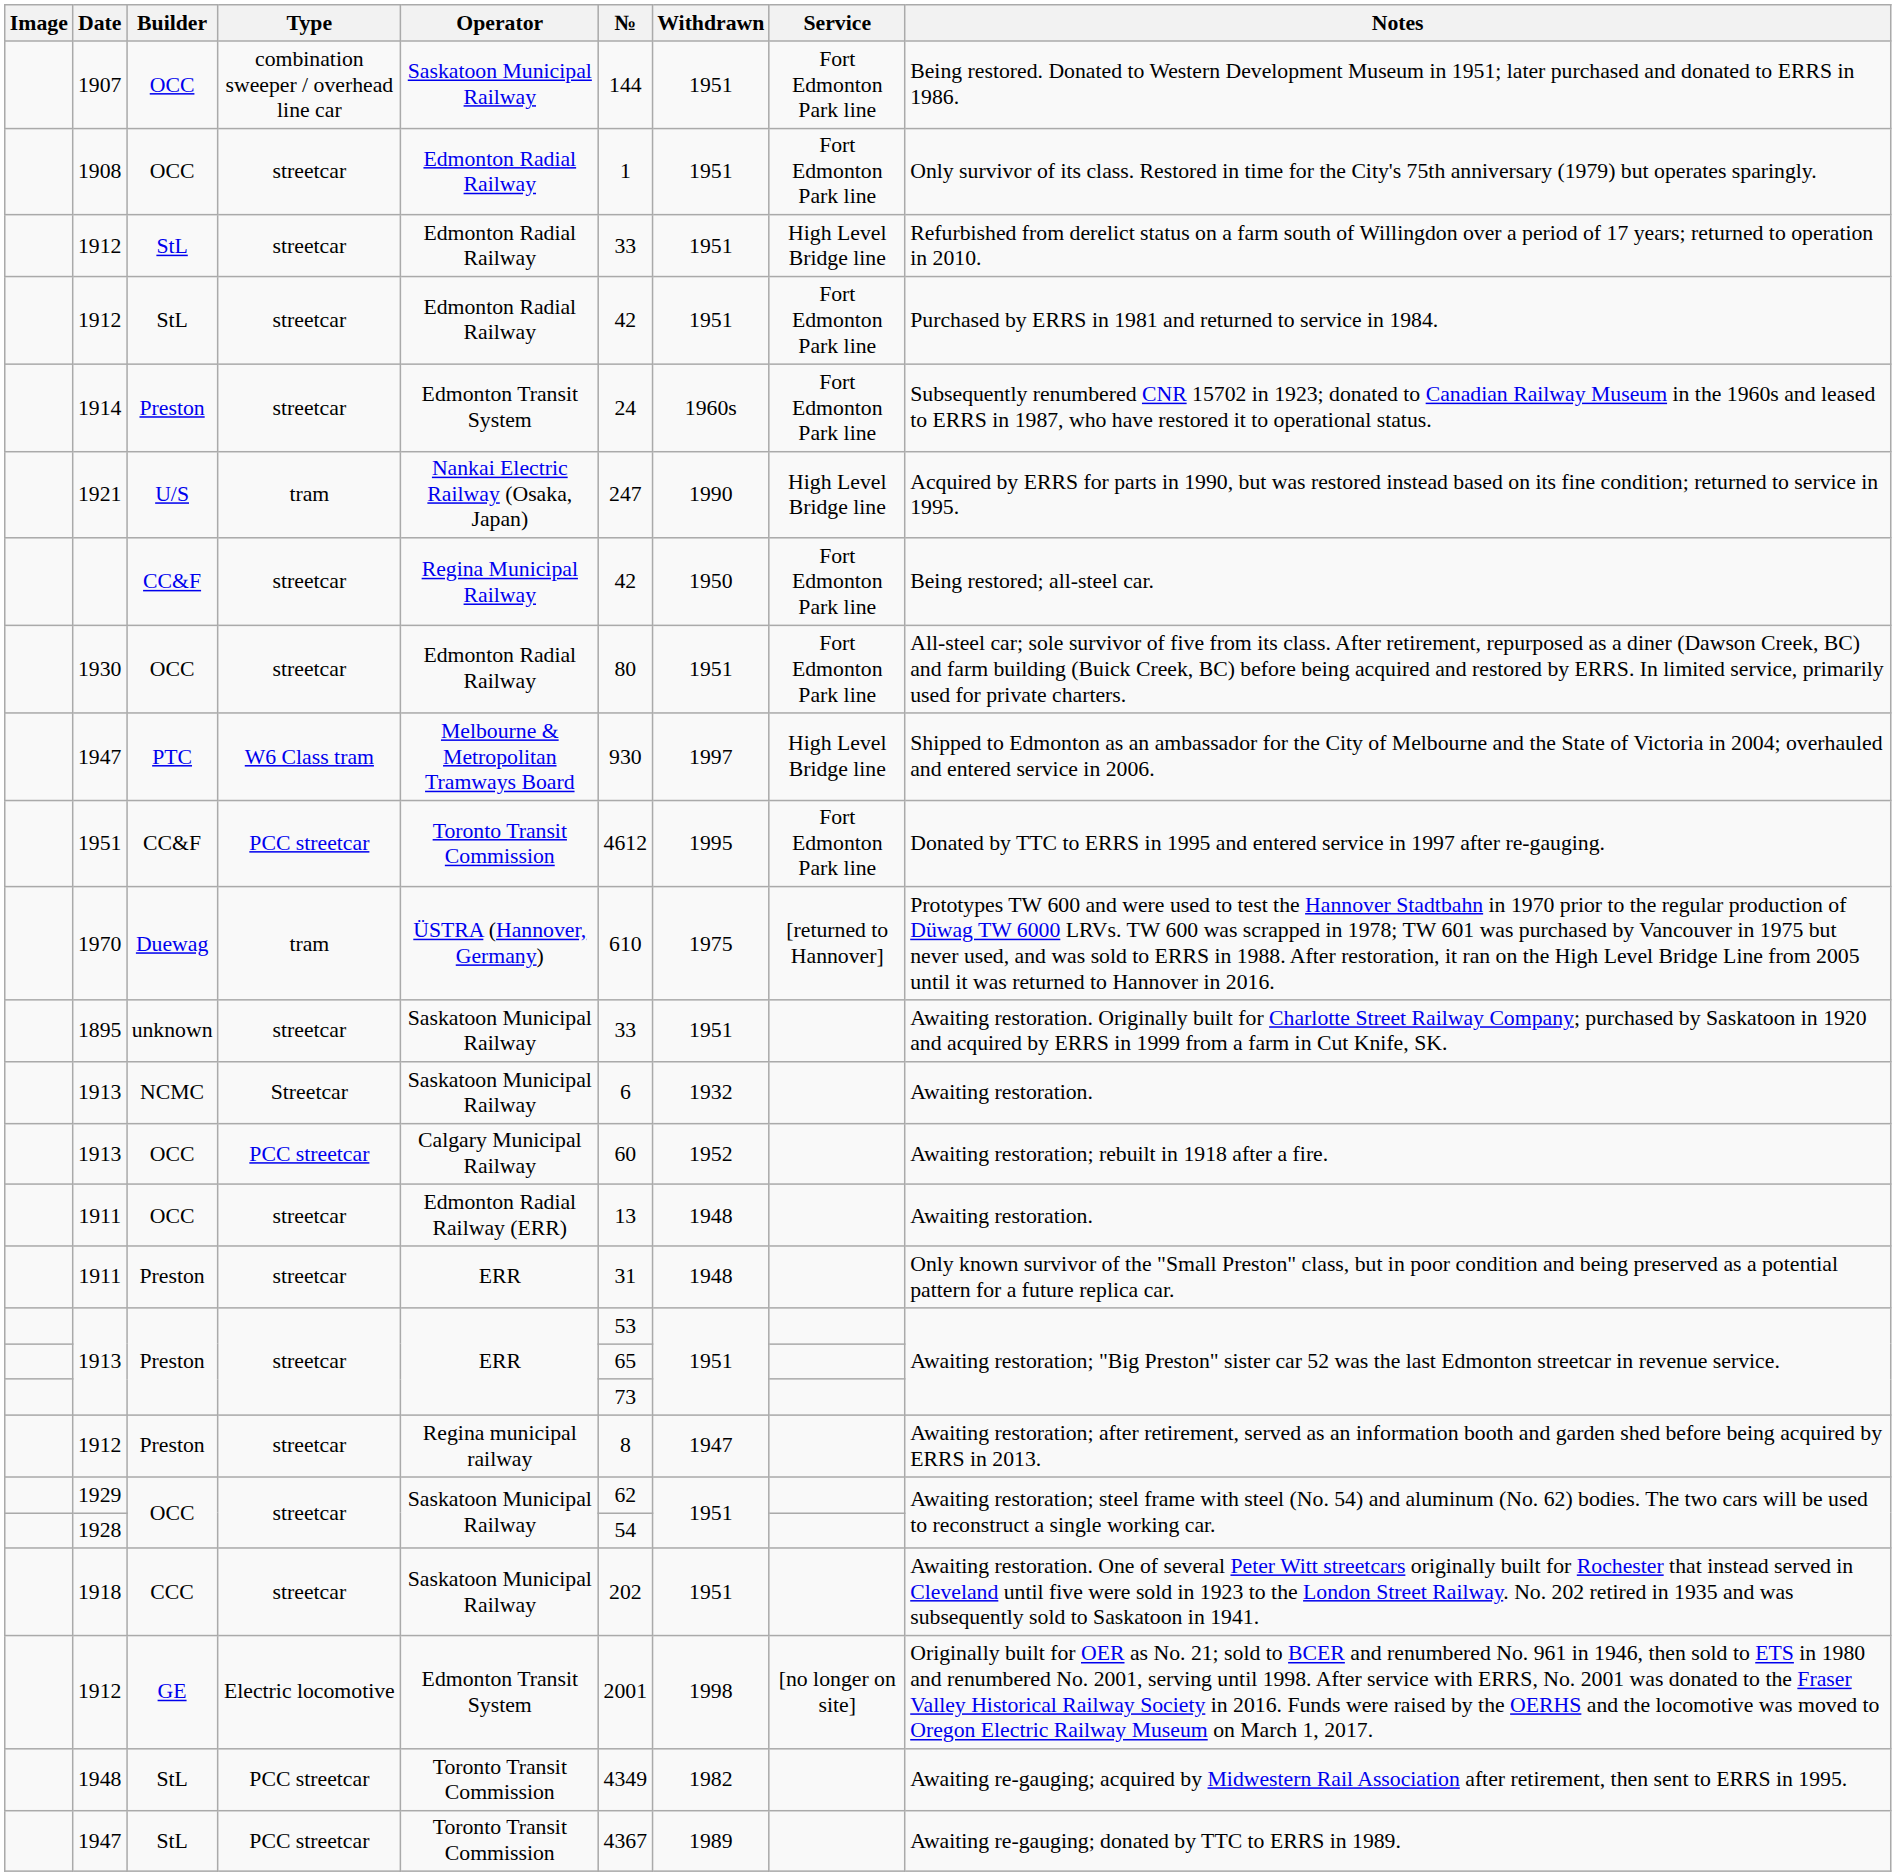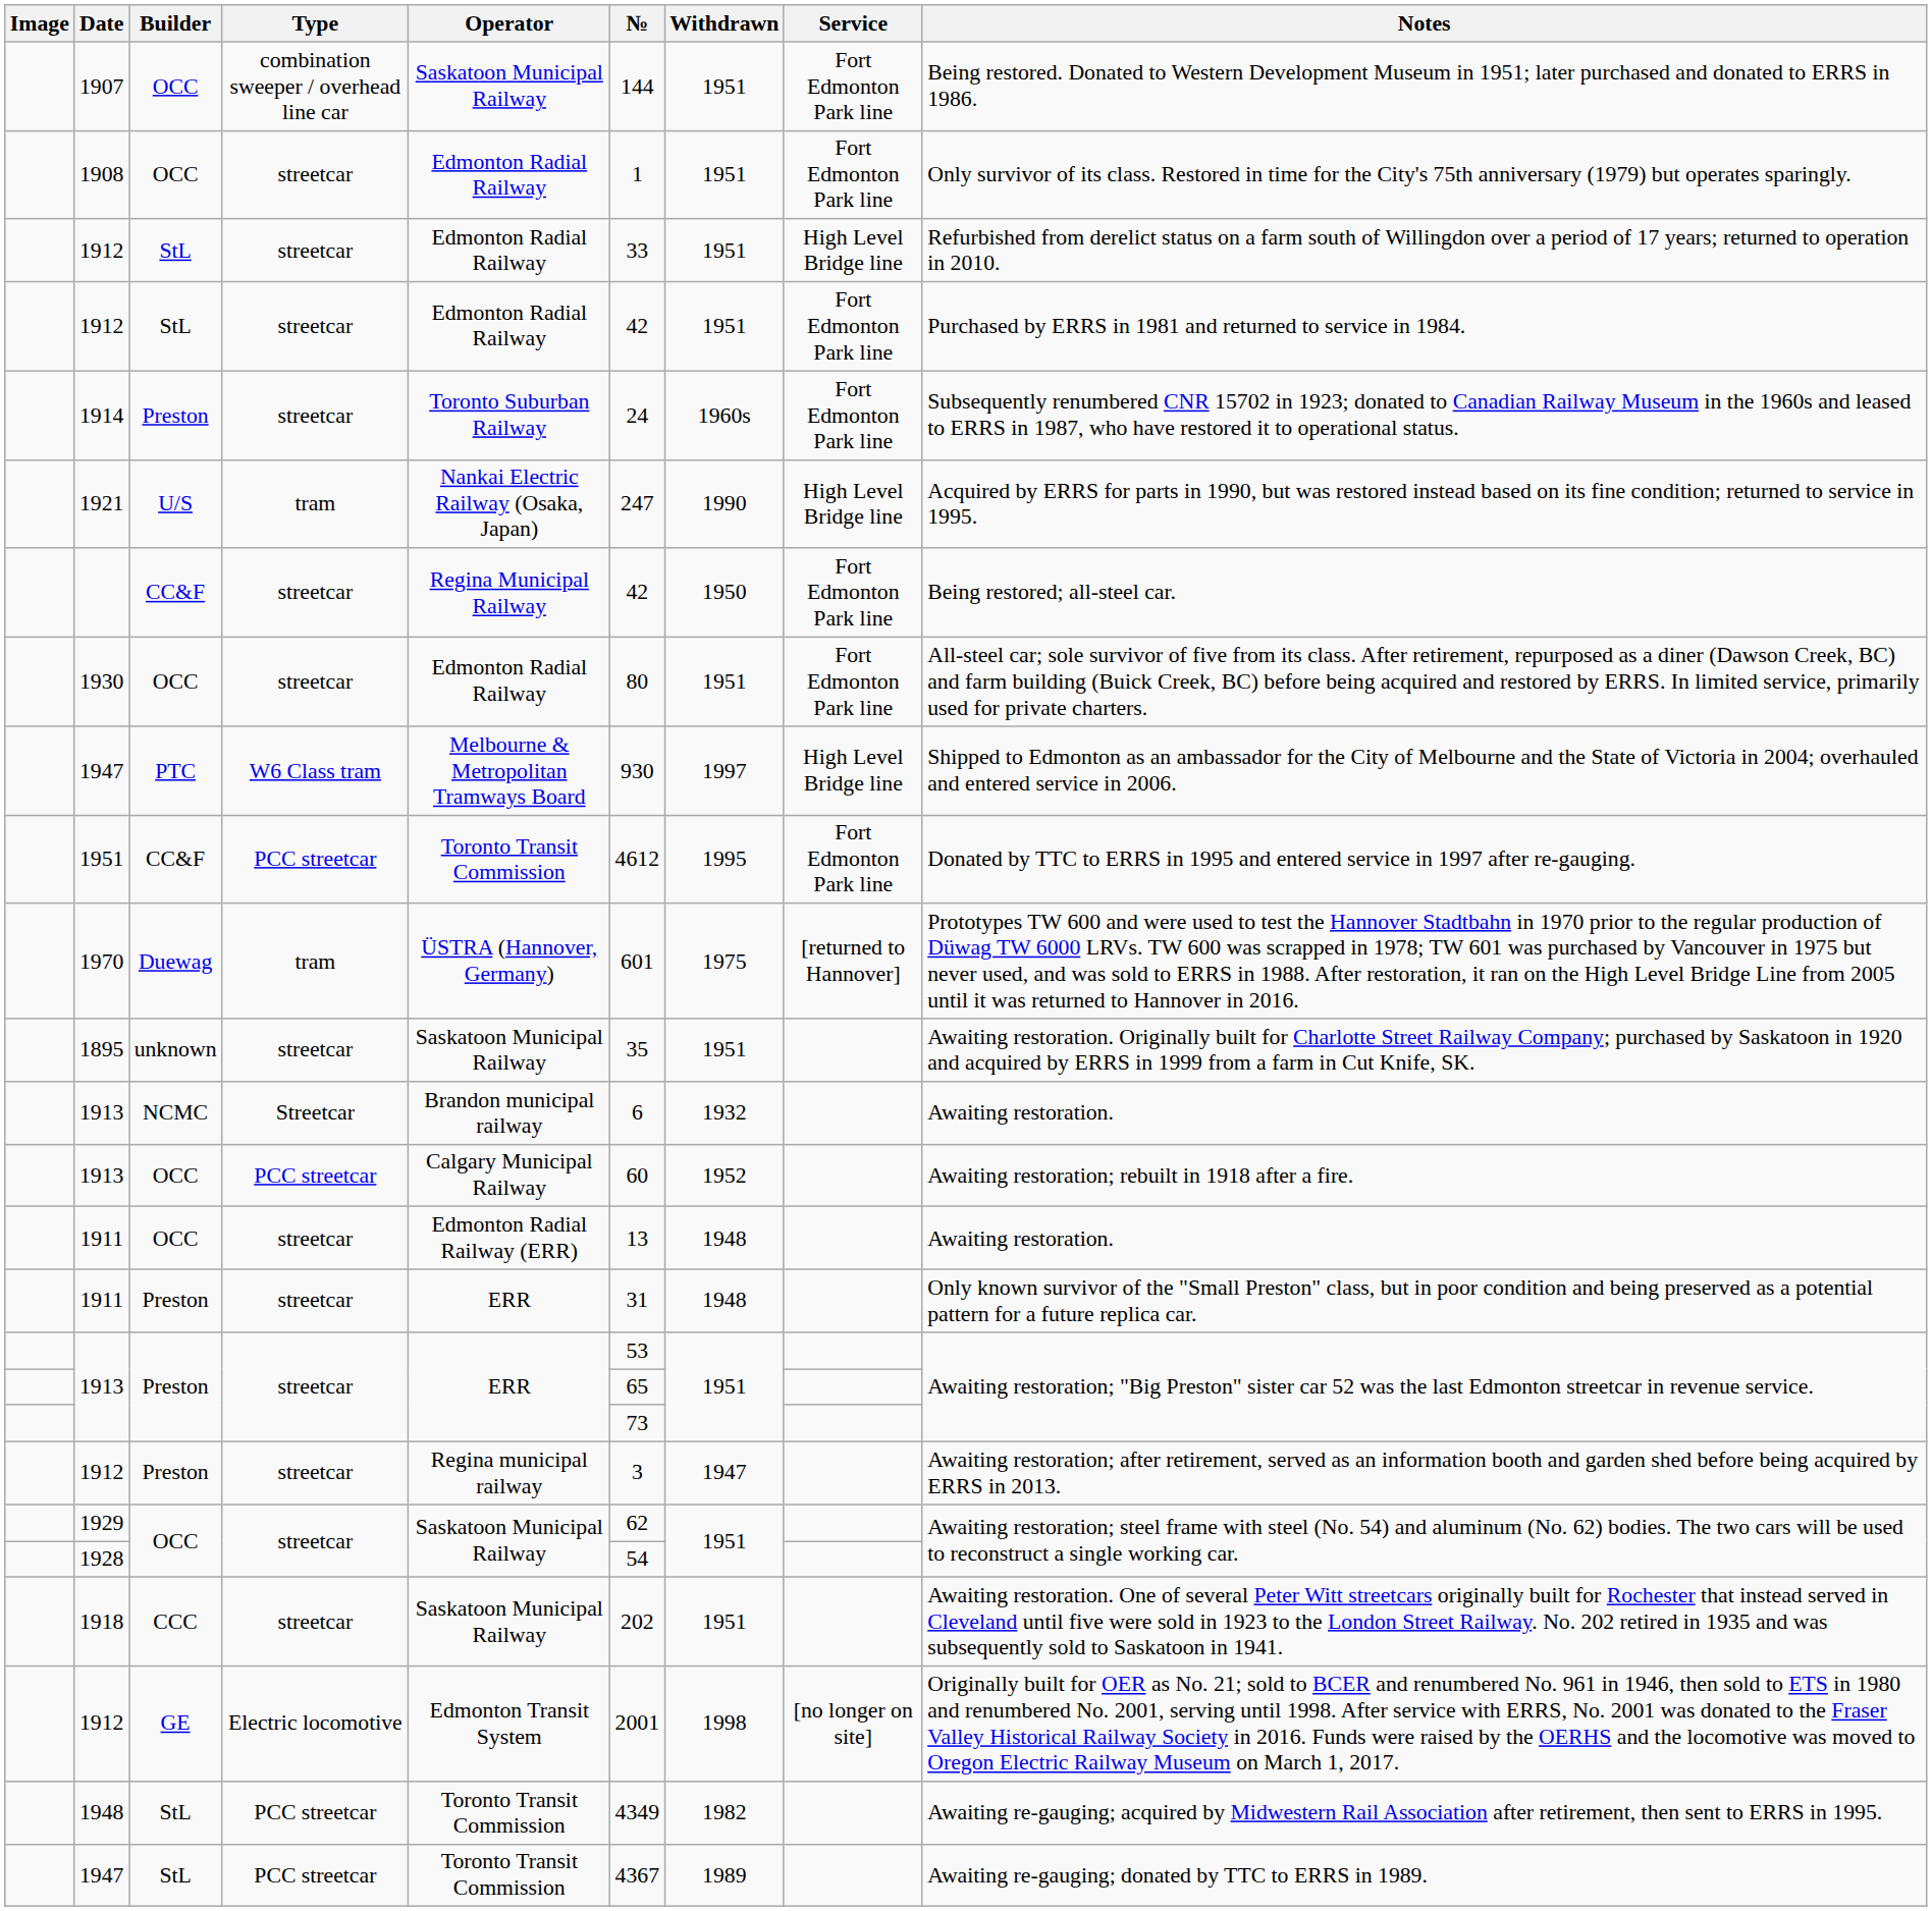1914 | Operator: Edmonton Transit System -> Toronto Suburban Railway
1970 | №: 610 -> 601
1895 | №: 33 -> 35
1913 / NCMC | Operator: Saskatoon Municipal Railway -> Brandon municipal railway
1912 / Preston | №: 8 -> 3
